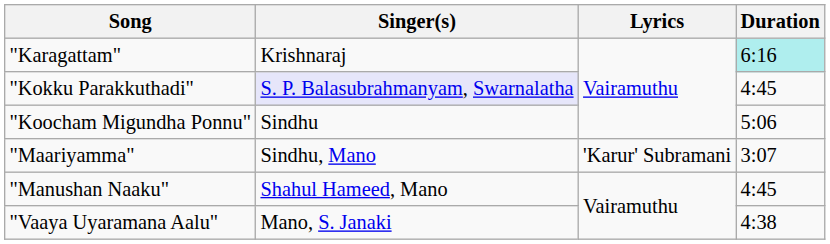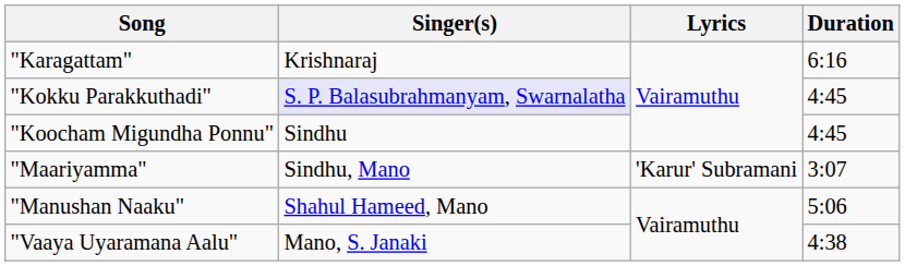"Karagattam" | Duration: paleturquoise background -> no background
"Koocham Migundha Ponnu" | Duration: 5:06 -> 4:45
"Manushan Naaku" | Duration: 4:45 -> 5:06
